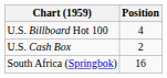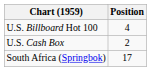South Africa (Springbok) | Position: 16 -> 17
